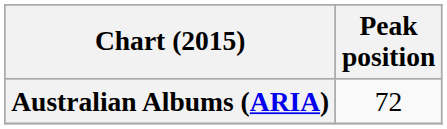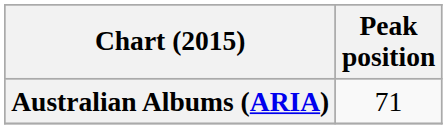Australian Albums (ARIA) | Peak position: 72 -> 71
